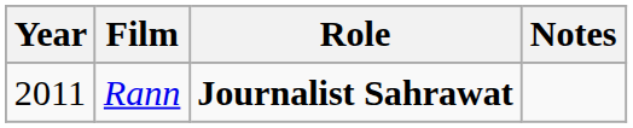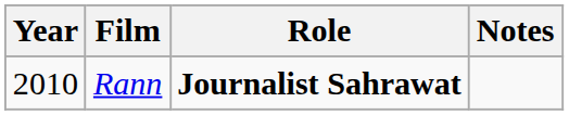Rann | Year: 2011 -> 2010
